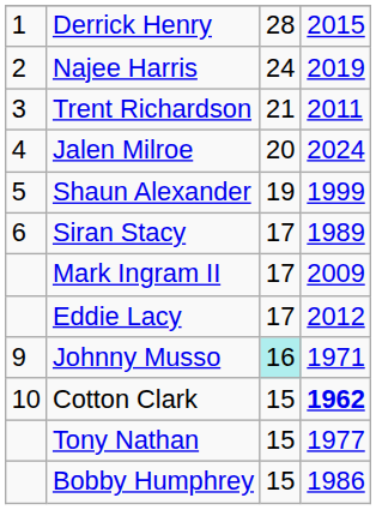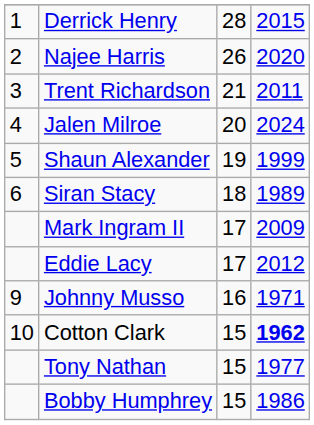Najee Harris | column 3: 24 -> 26
Najee Harris | column 4: 2019 -> 2020
Siran Stacy | column 3: 17 -> 18
Johnny Musso | column 3: paleturquoise background -> no background
